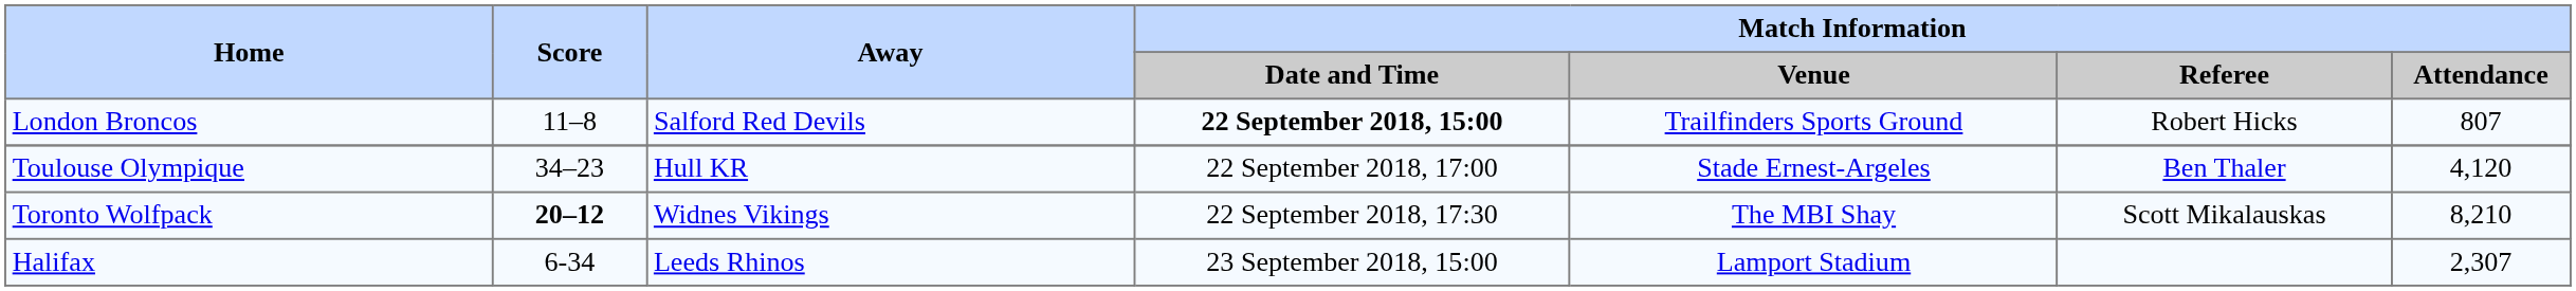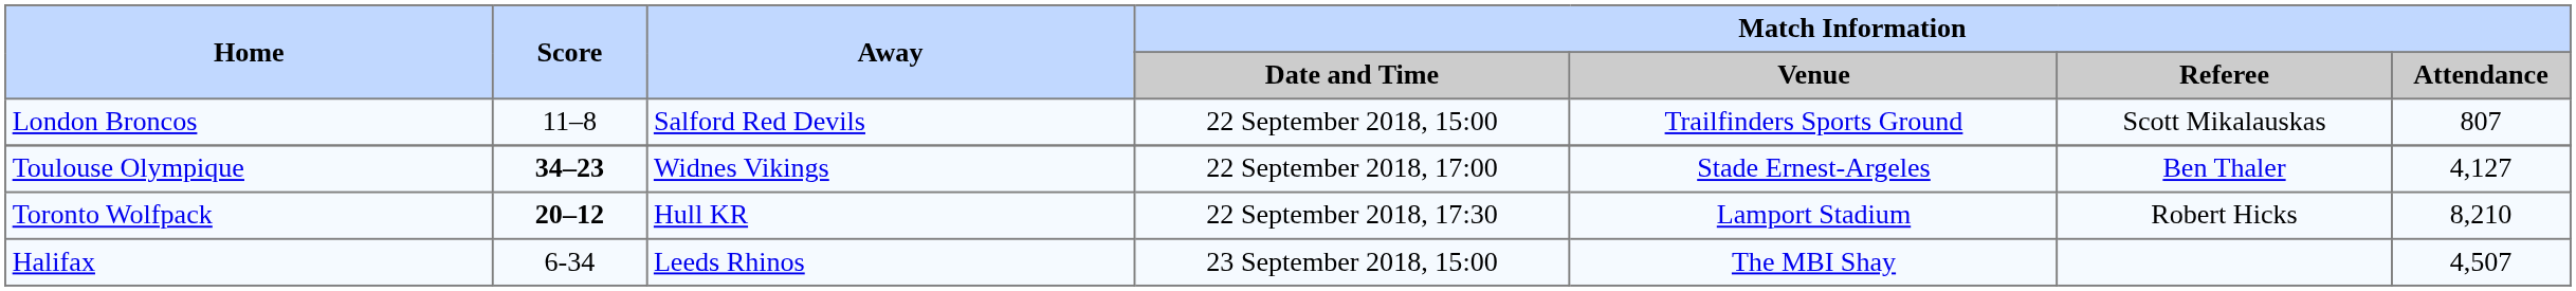London Broncos | Match Information / Date and Time: bold -> normal
London Broncos | Match Information / Referee: Robert Hicks -> Scott Mikalauskas
Toulouse Olympique | Score: normal -> bold
Toulouse Olympique | Away: Hull KR -> Widnes Vikings
Toulouse Olympique | Match Information / Attendance: 4,120 -> 4,127
Toronto Wolfpack | Away: Widnes Vikings -> Hull KR
Toronto Wolfpack | Match Information / Venue: The MBI Shay -> Lamport Stadium
Toronto Wolfpack | Match Information / Referee: Scott Mikalauskas -> Robert Hicks
Halifax | Match Information / Venue: Lamport Stadium -> The MBI Shay
Halifax | Match Information / Attendance: 2,307 -> 4,507
